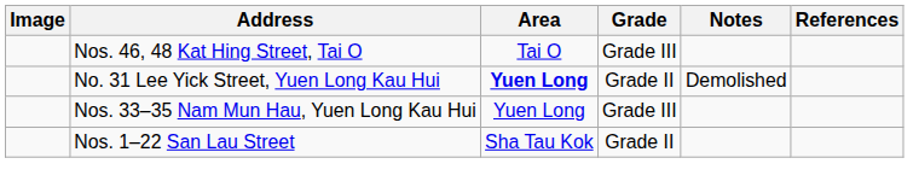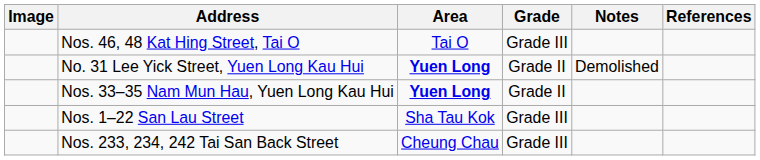Nos. 33–35 Nam Mun Hau, Yuen Long Kau Hui | Area: normal -> bold
Nos. 33–35 Nam Mun Hau, Yuen Long Kau Hui | Grade: Grade III -> Grade II
Nos. 1–22 San Lau Street | Grade: Grade II -> Grade III
+ row: Nos. 233, 234, 242 Tai San Back Street | Cheung Chau | Grade III
